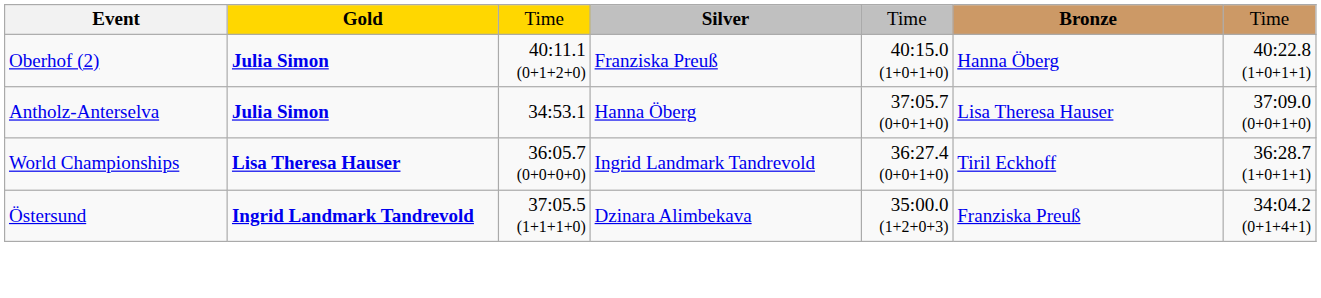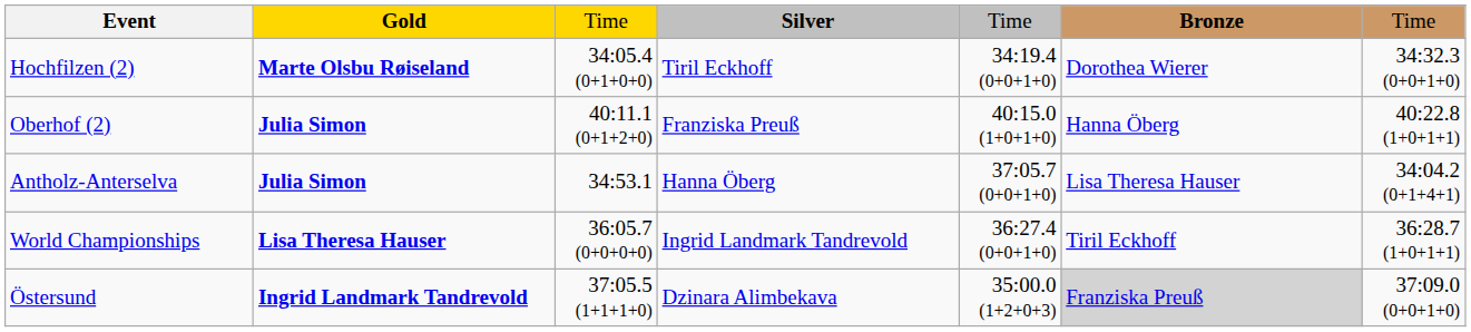+ row: Hochfilzen (2) | Marte Olsbu Røiseland | 34:05.4 (0+1+0+0) | Tiril Eckhoff | 34:19.4 (0+0+1+0) | Dorothea Wierer | 34:32.3 (0+0+1+0)
Antholz-Anterselva | column 7: 37:09.0 (0+0+1+0) -> 34:04.2 (0+1+4+1)
Östersund | Bronze: no background -> lightgrey background
Östersund | column 7: 34:04.2 (0+1+4+1) -> 37:09.0 (0+0+1+0)
